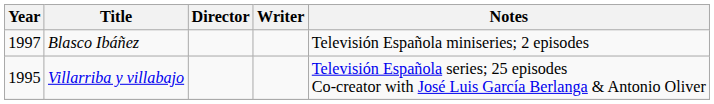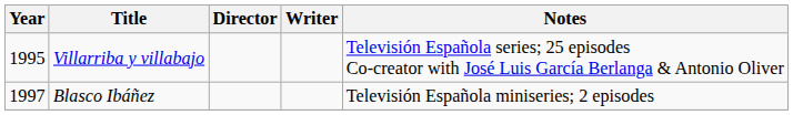rows swapped: Villarriba y villabajo <-> Blasco Ibáñez
